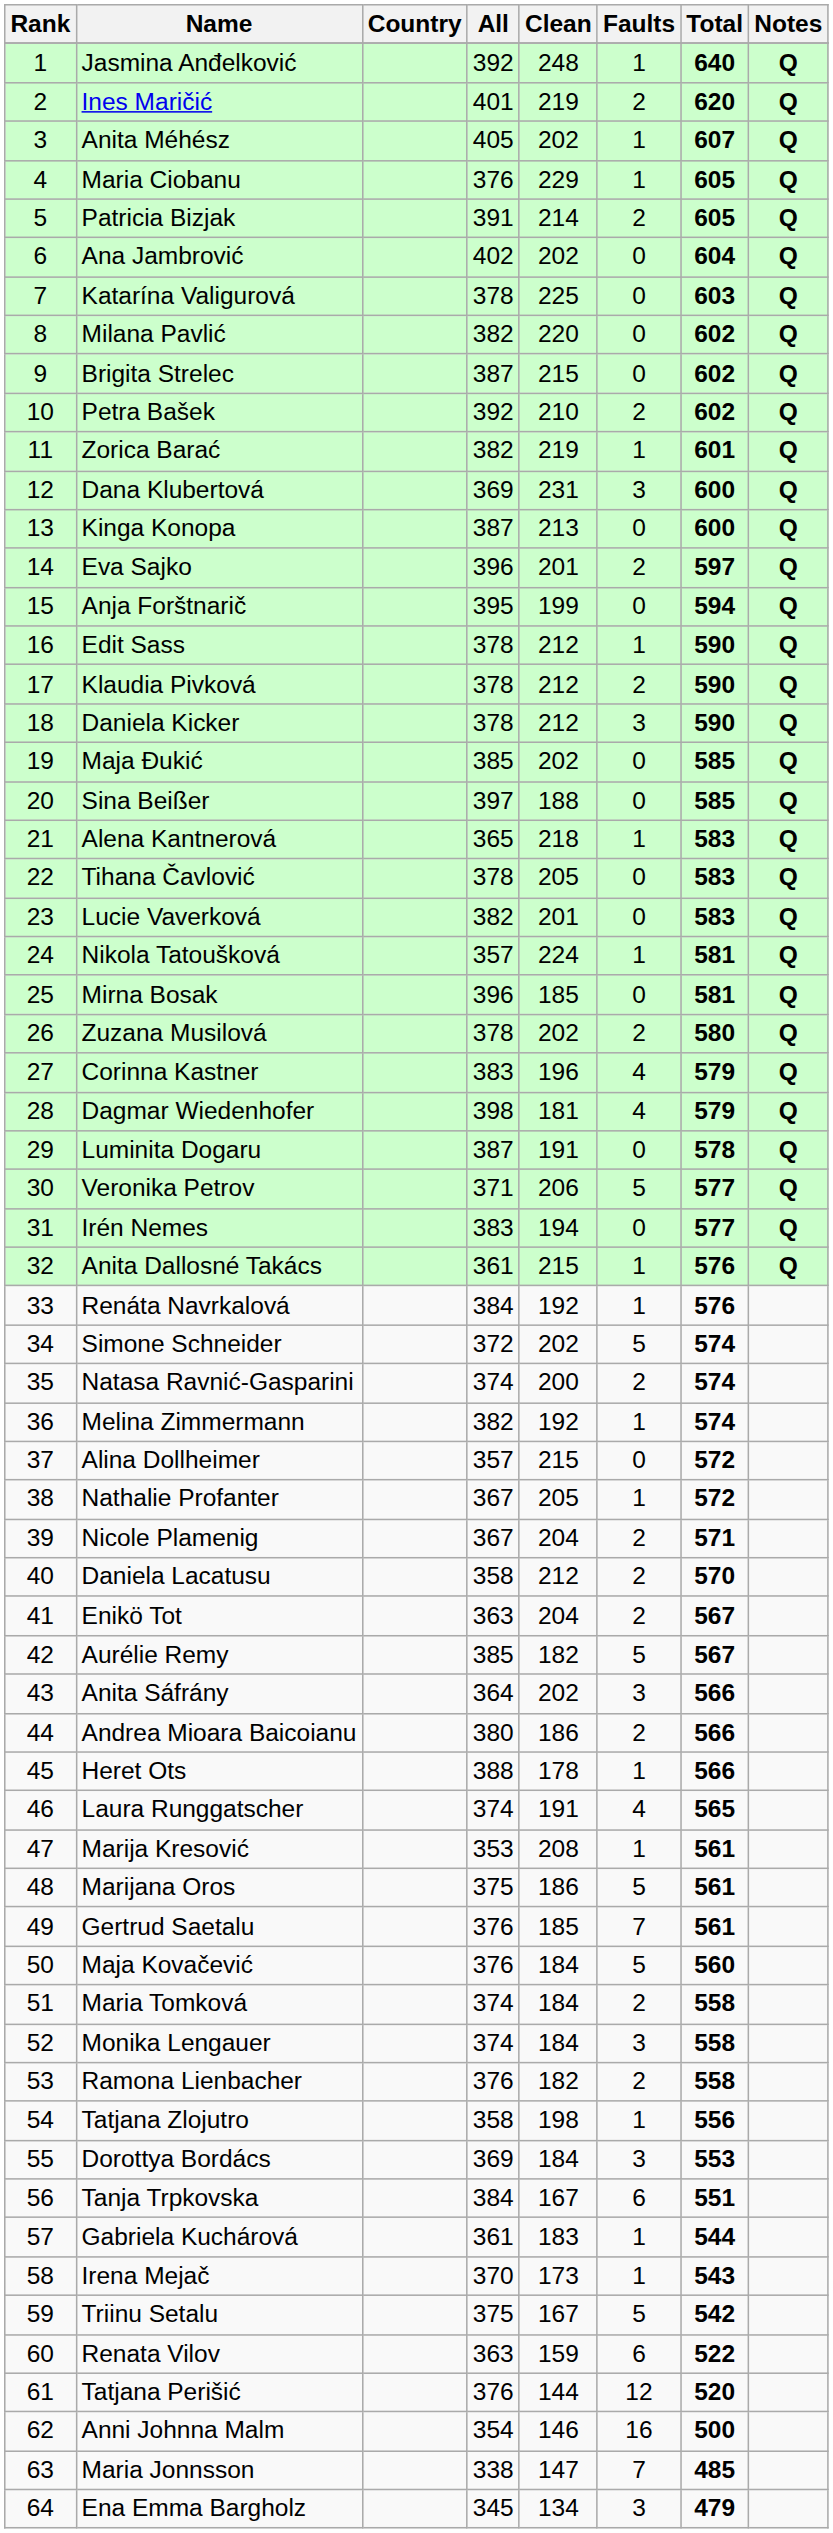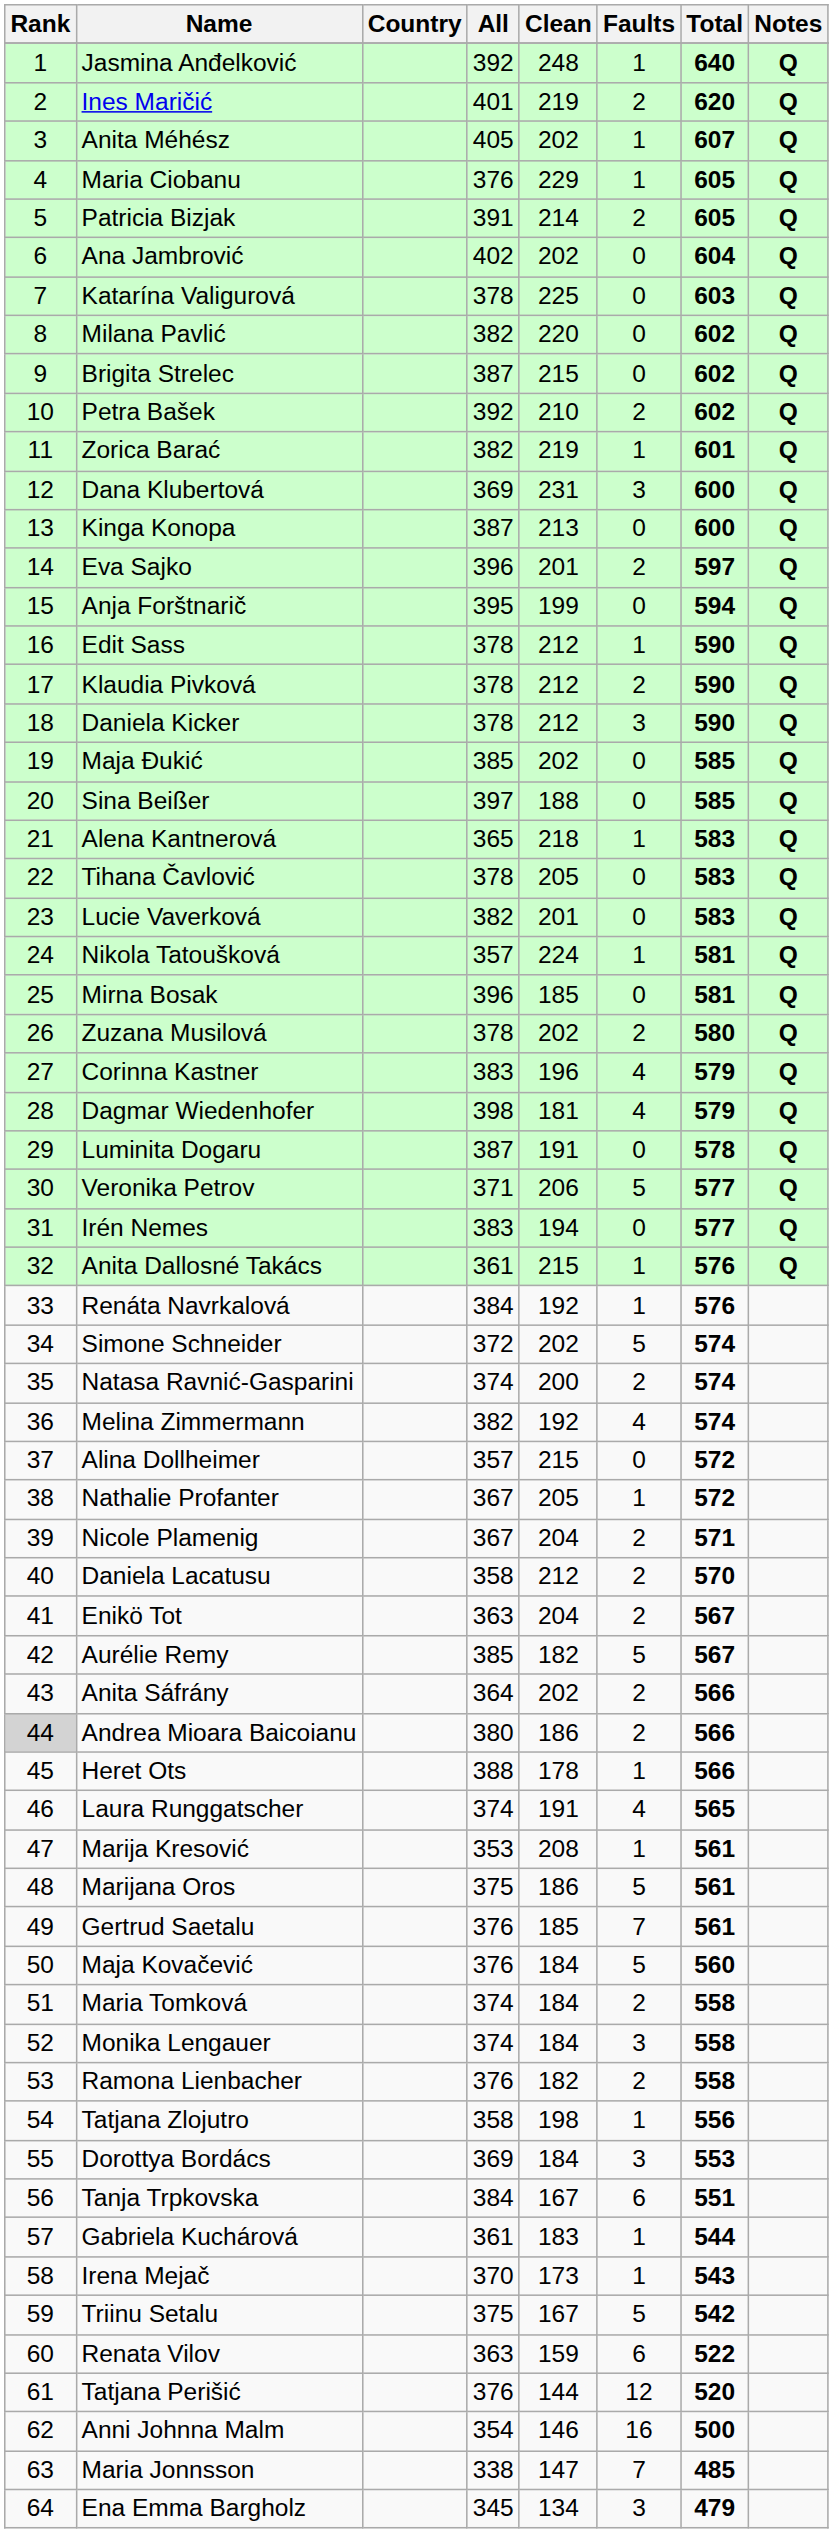Melina Zimmermann | Faults: 1 -> 4
Anita Sáfrány | Faults: 3 -> 2
Andrea Mioara Baicoianu | Rank: no background -> lightgrey background
